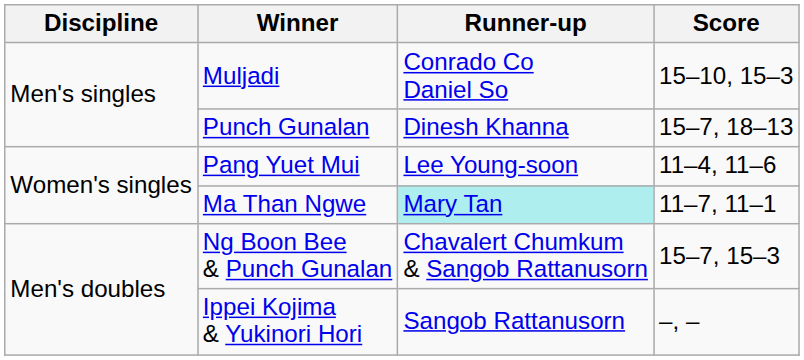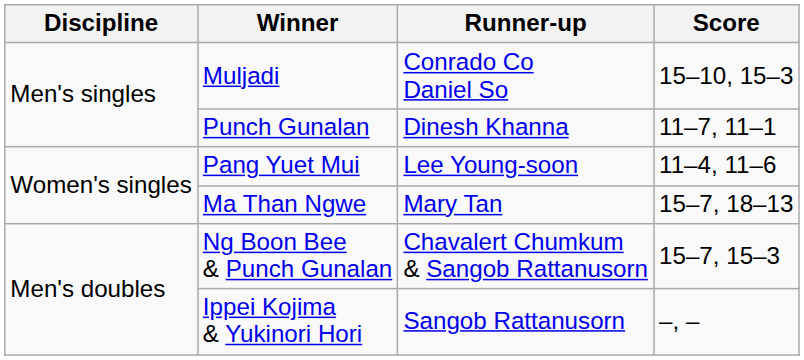Punch Gunalan | Score: 15–7, 18–13 -> 11–7, 11–1
Ma Than Ngwe | Runner-up: paleturquoise background -> no background
Ma Than Ngwe | Score: 11–7, 11–1 -> 15–7, 18–13
